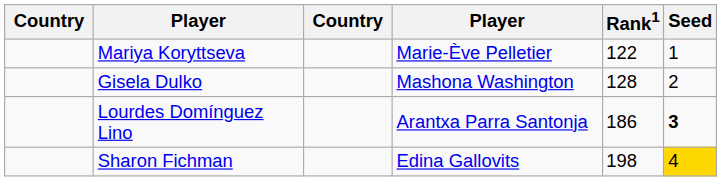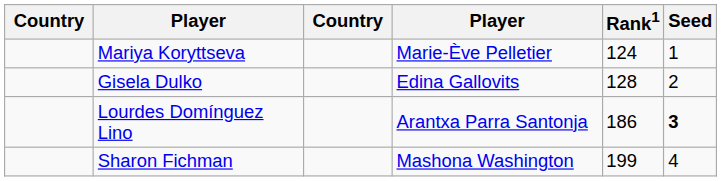Mariya Koryttseva | Rank1: 122 -> 124
Gisela Dulko | column 4: Mashona Washington -> Edina Gallovits
Sharon Fichman | column 4: Edina Gallovits -> Mashona Washington
Sharon Fichman | Rank1: 198 -> 199
Sharon Fichman | Seed: gold background -> no background
